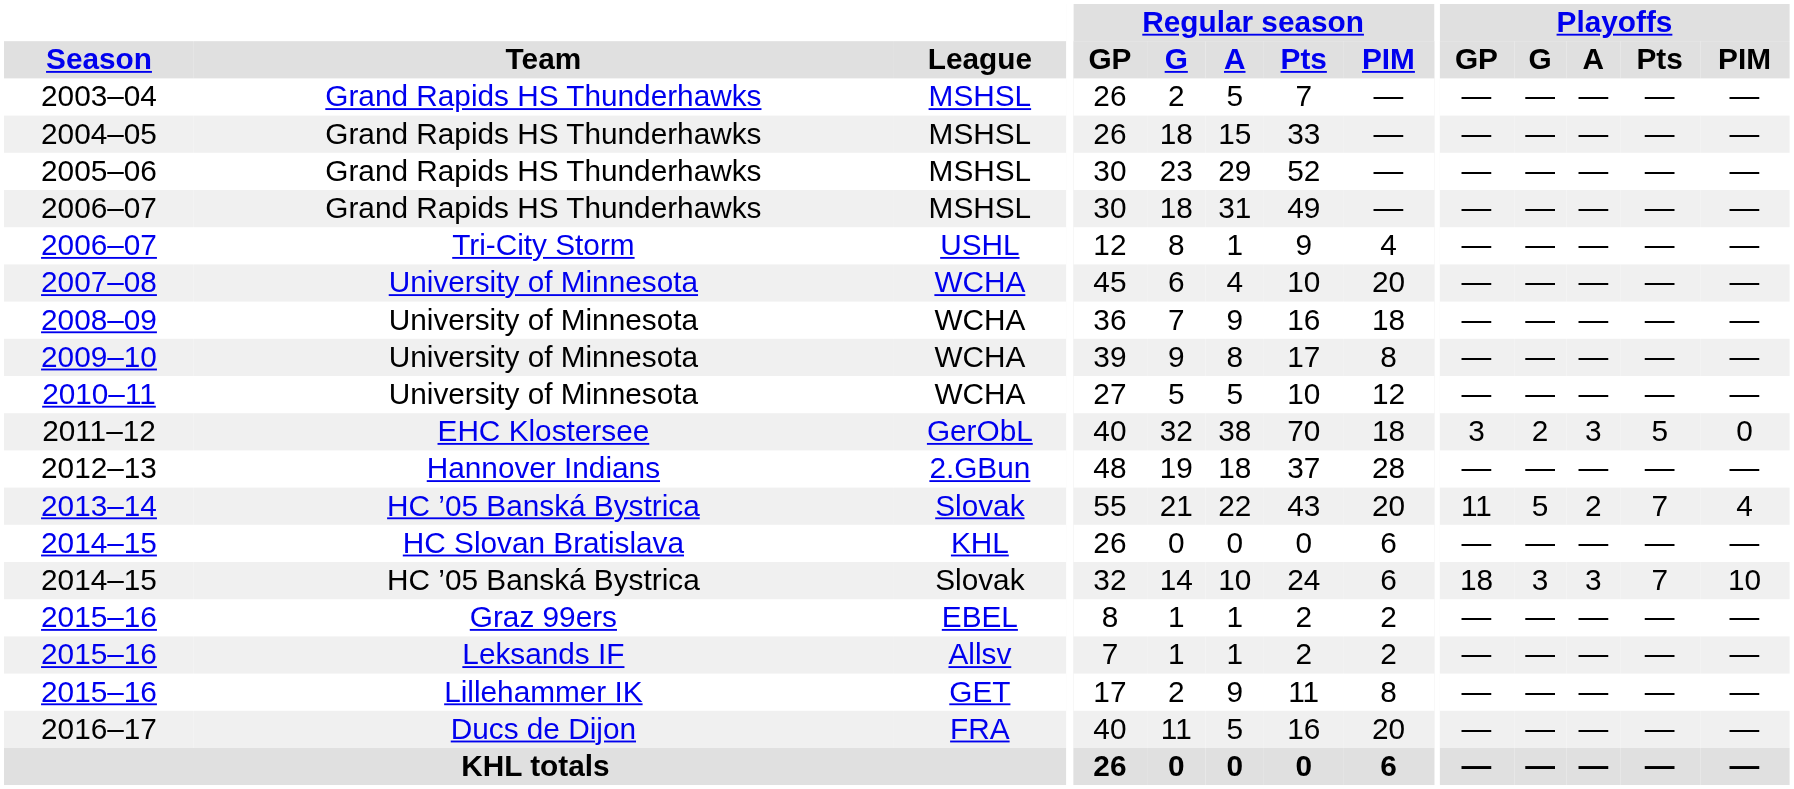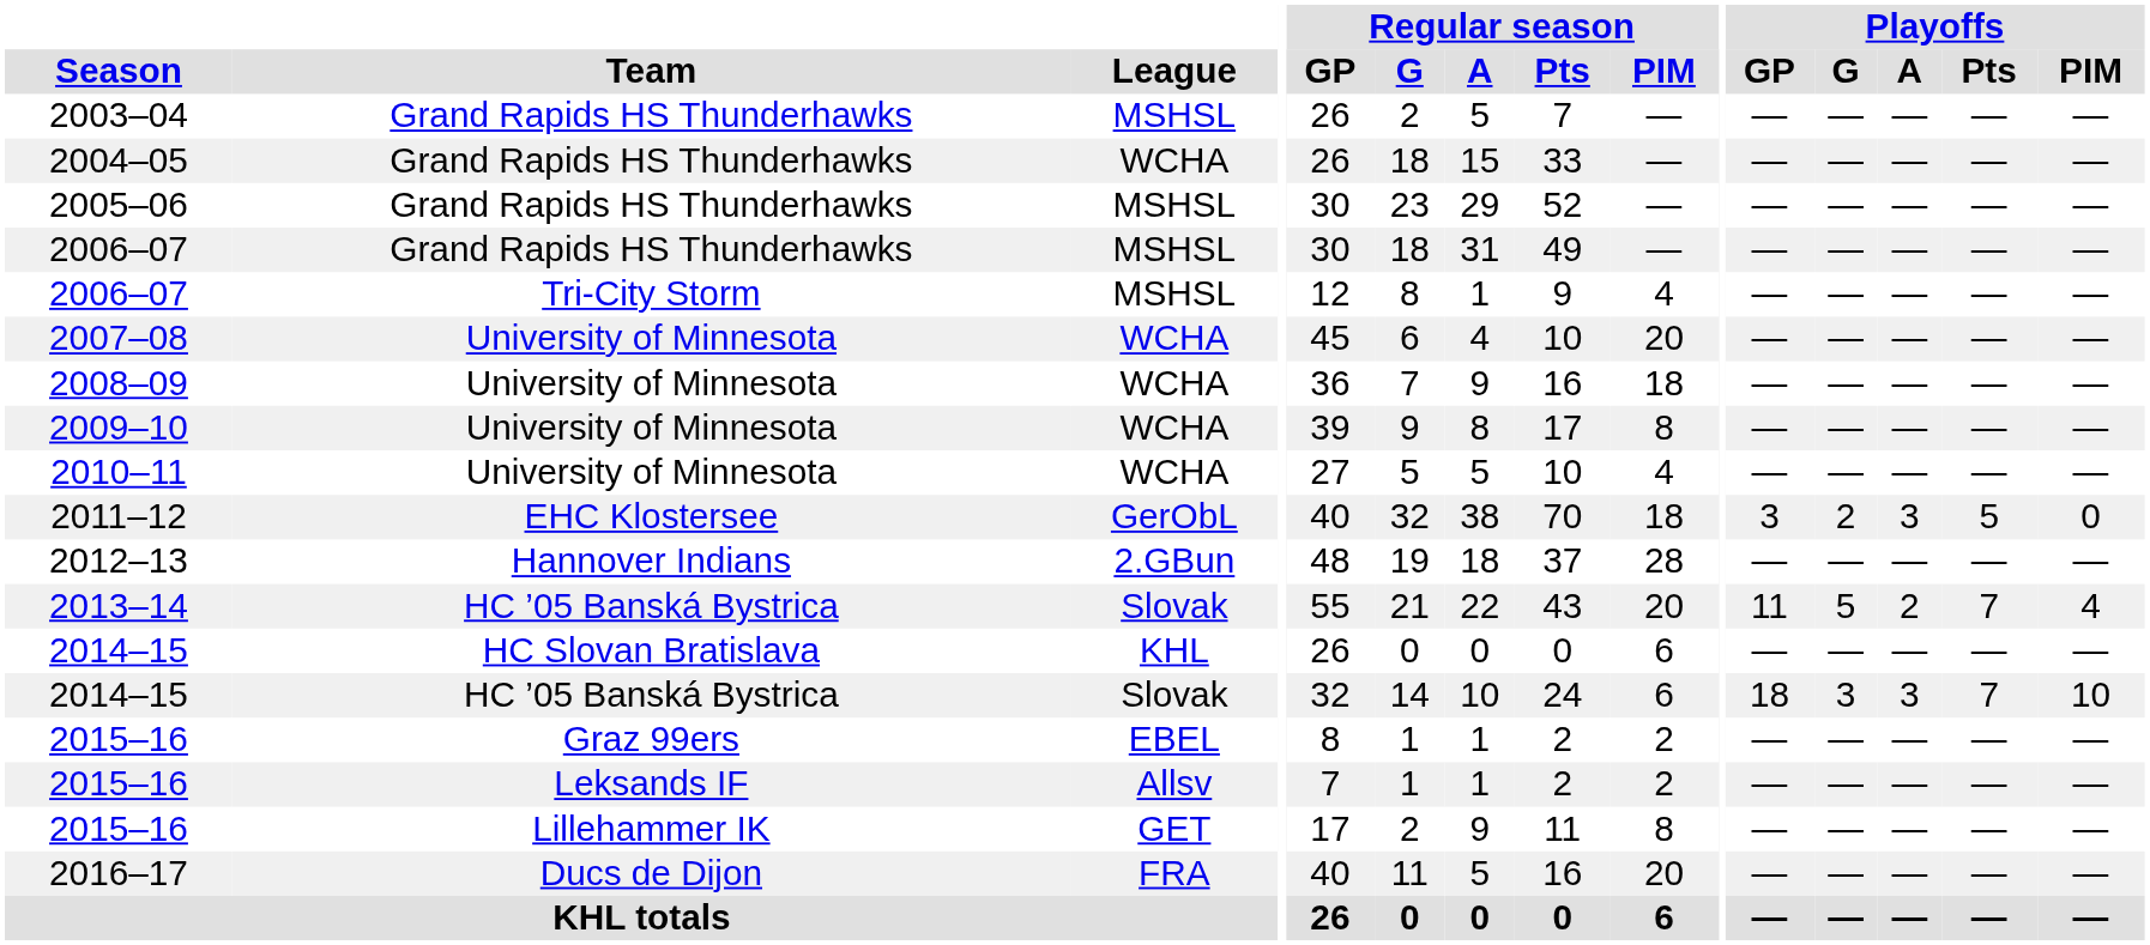2004–05 | League: MSHSL -> WCHA
2006–07 / Tri-City Storm | League: USHL -> MSHSL
2010–11 | Regular season / PIM: 12 -> 4
